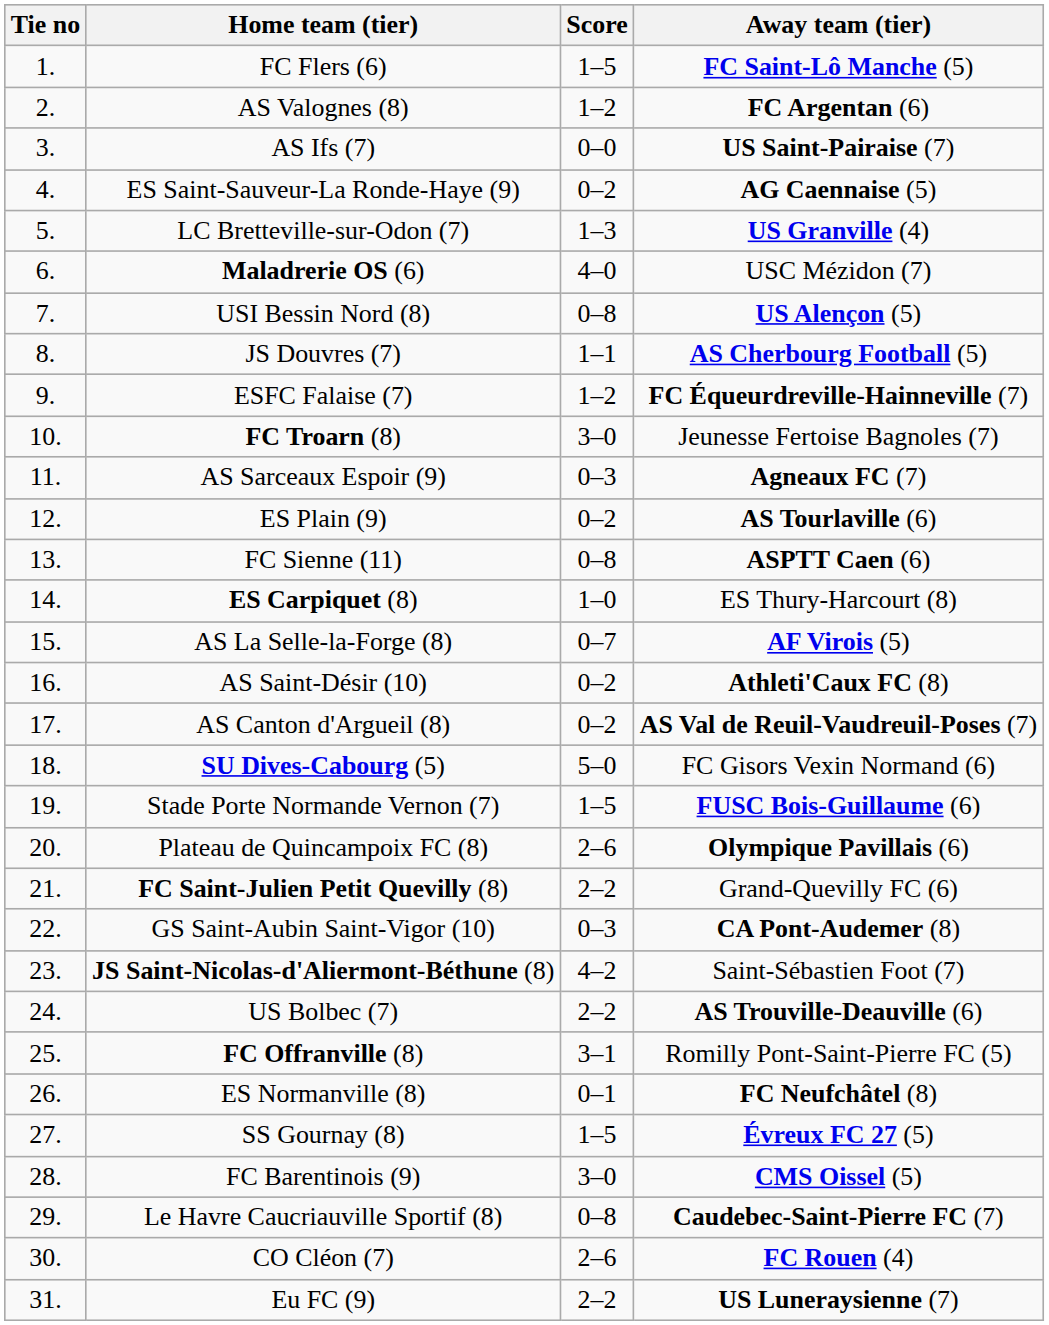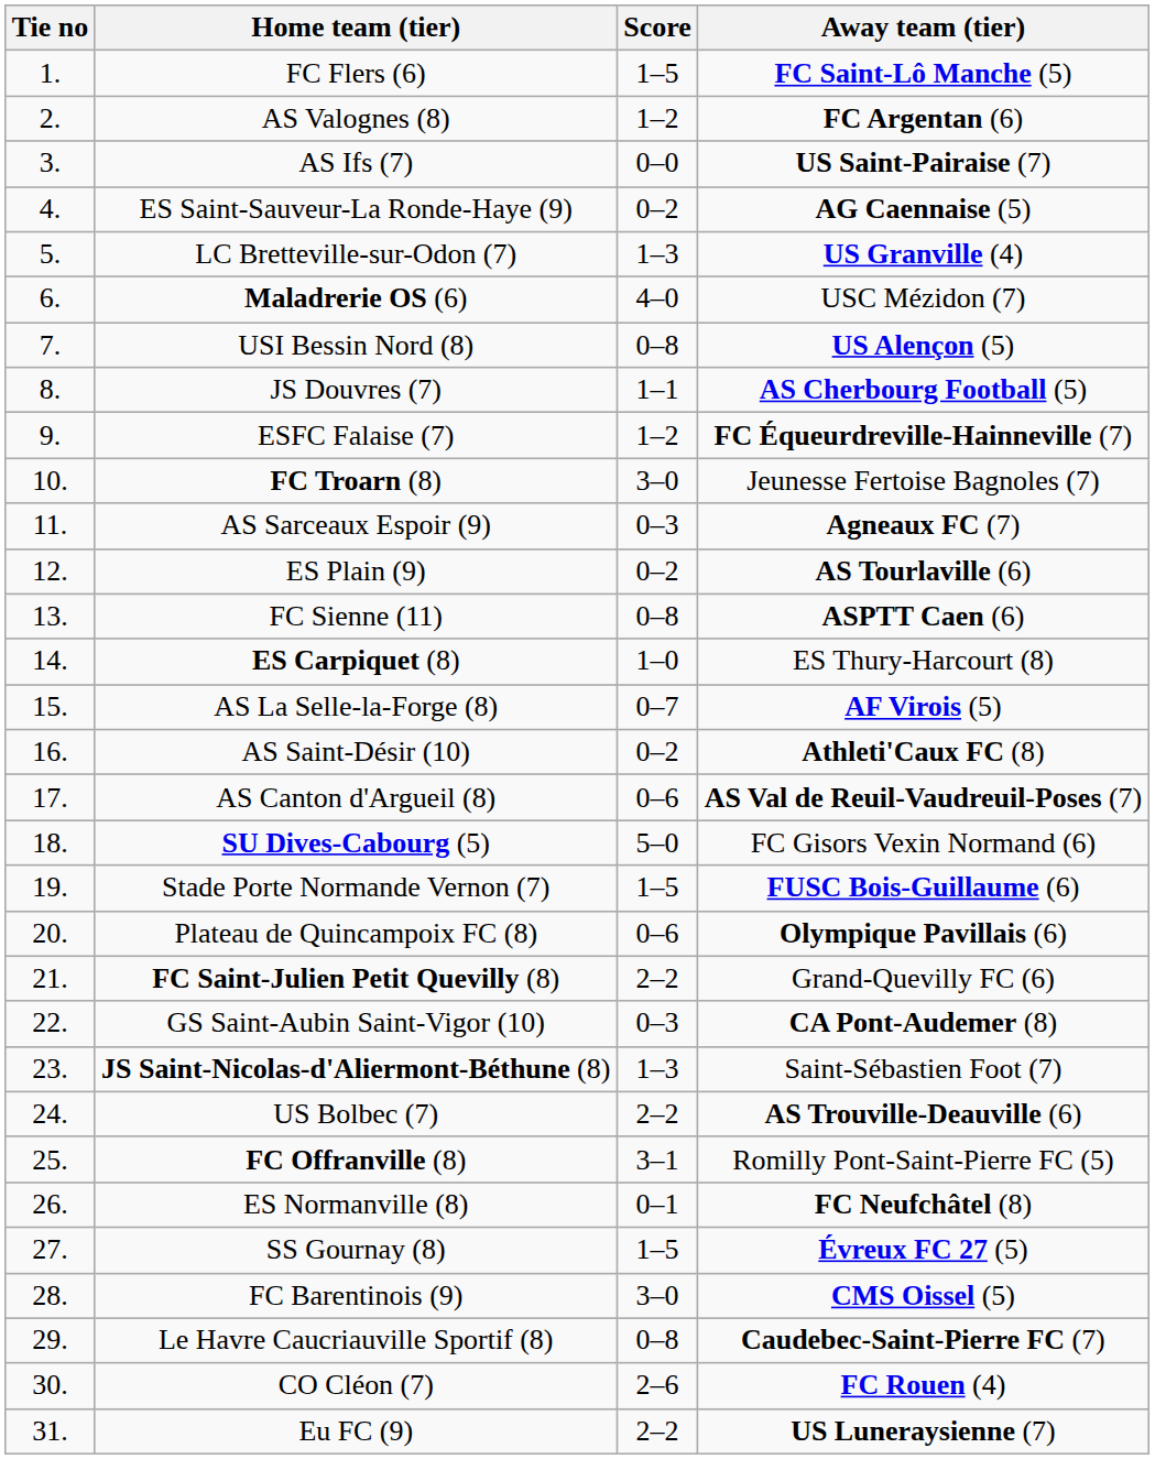AS Canton d'Argueil (8) | Score: 0–2 -> 0–6
Plateau de Quincampoix FC (8) | Score: 2–6 -> 0–6
JS Saint-Nicolas-d'Aliermont-Béthune (8) | Score: 4–2 -> 1–3
